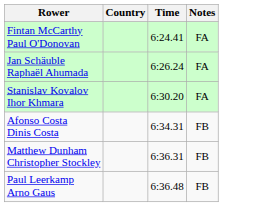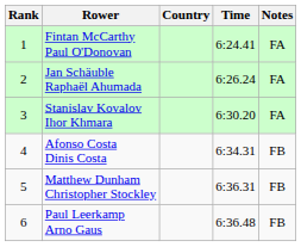+ column: Rank | 1 | 2 | 3 | 4 | 5 | 6
